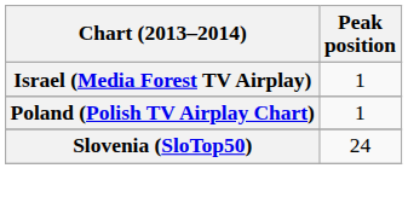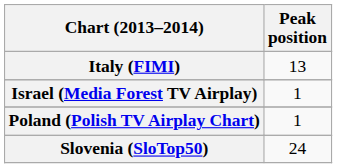+ row: Italy (FIMI) | 13
